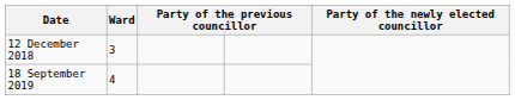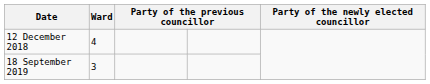12 December 2018 | Ward: 3 -> 4
18 September 2019 | Ward: 4 -> 3
